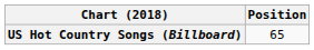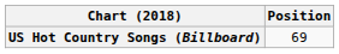US Hot Country Songs (Billboard) | Position: 65 -> 69
